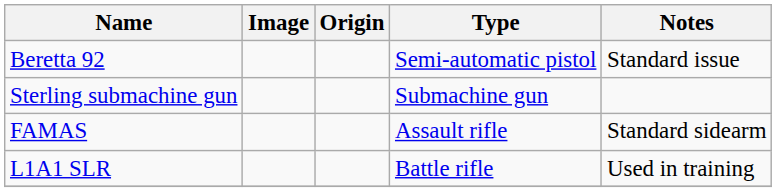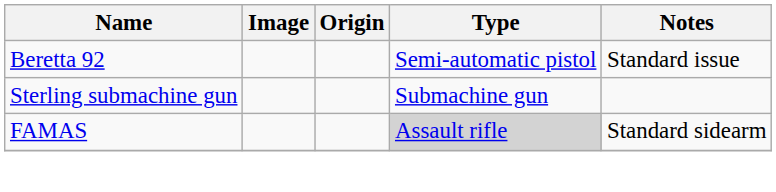FAMAS | Type: no background -> lightgrey background
- row: L1A1 SLR | Battle rifle | Used in training
